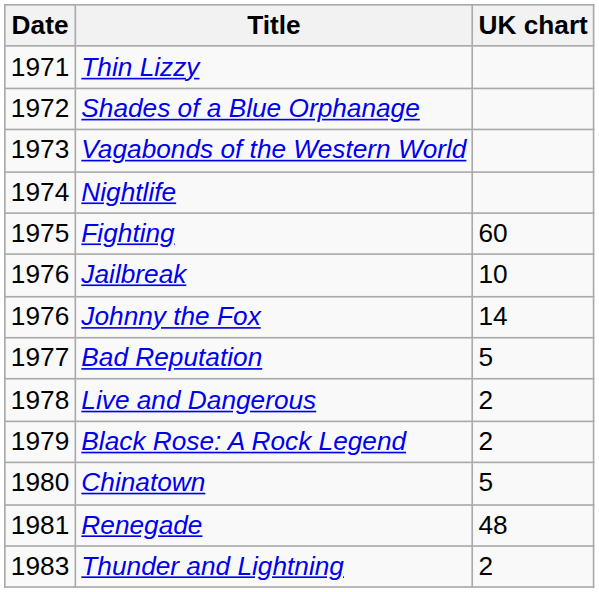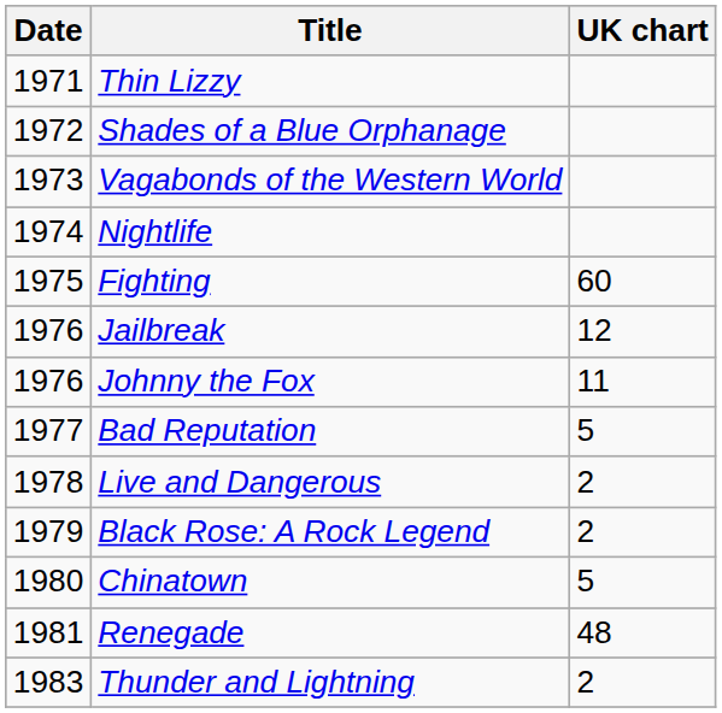Jailbreak | UK chart: 10 -> 12
Johnny the Fox | UK chart: 14 -> 11
